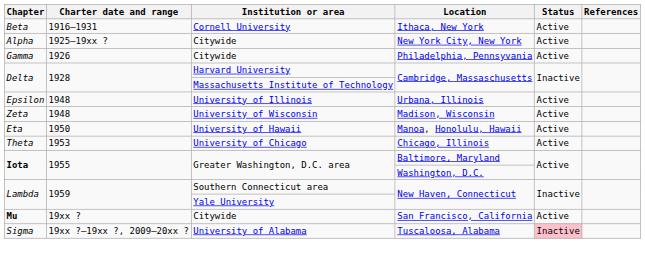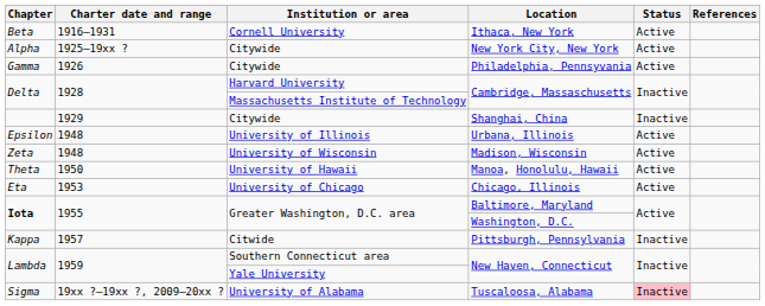+ row: 1929 | Citywide | Shanghai, China | Inactive
Manoa, Honolulu, Hawaii | Chapter: Eta -> Theta
Chicago, Illinois | Chapter: Theta -> Eta
+ row: Kappa | 1957 | Citwide | Pittsburgh, Pennsylvania | Inactive
- row: Mu | 19xx ? | Citywide | San Francisco, California | Active
